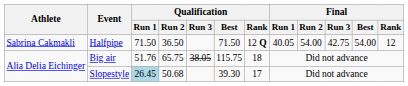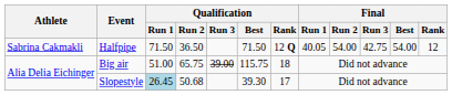Big air | Qualification / Run 1: 51.76 -> 51.00
Big air | Qualification / Run 3: 38.05 -> 39.00
